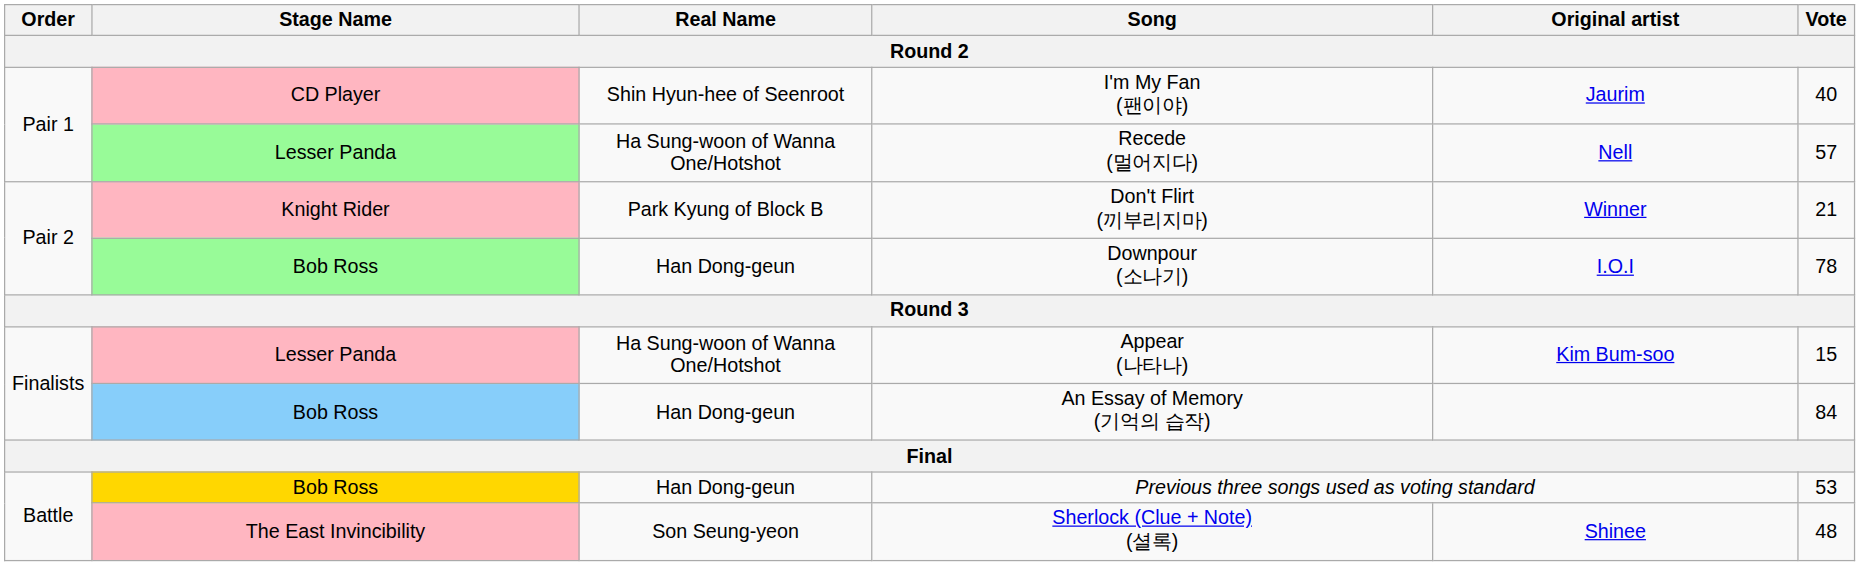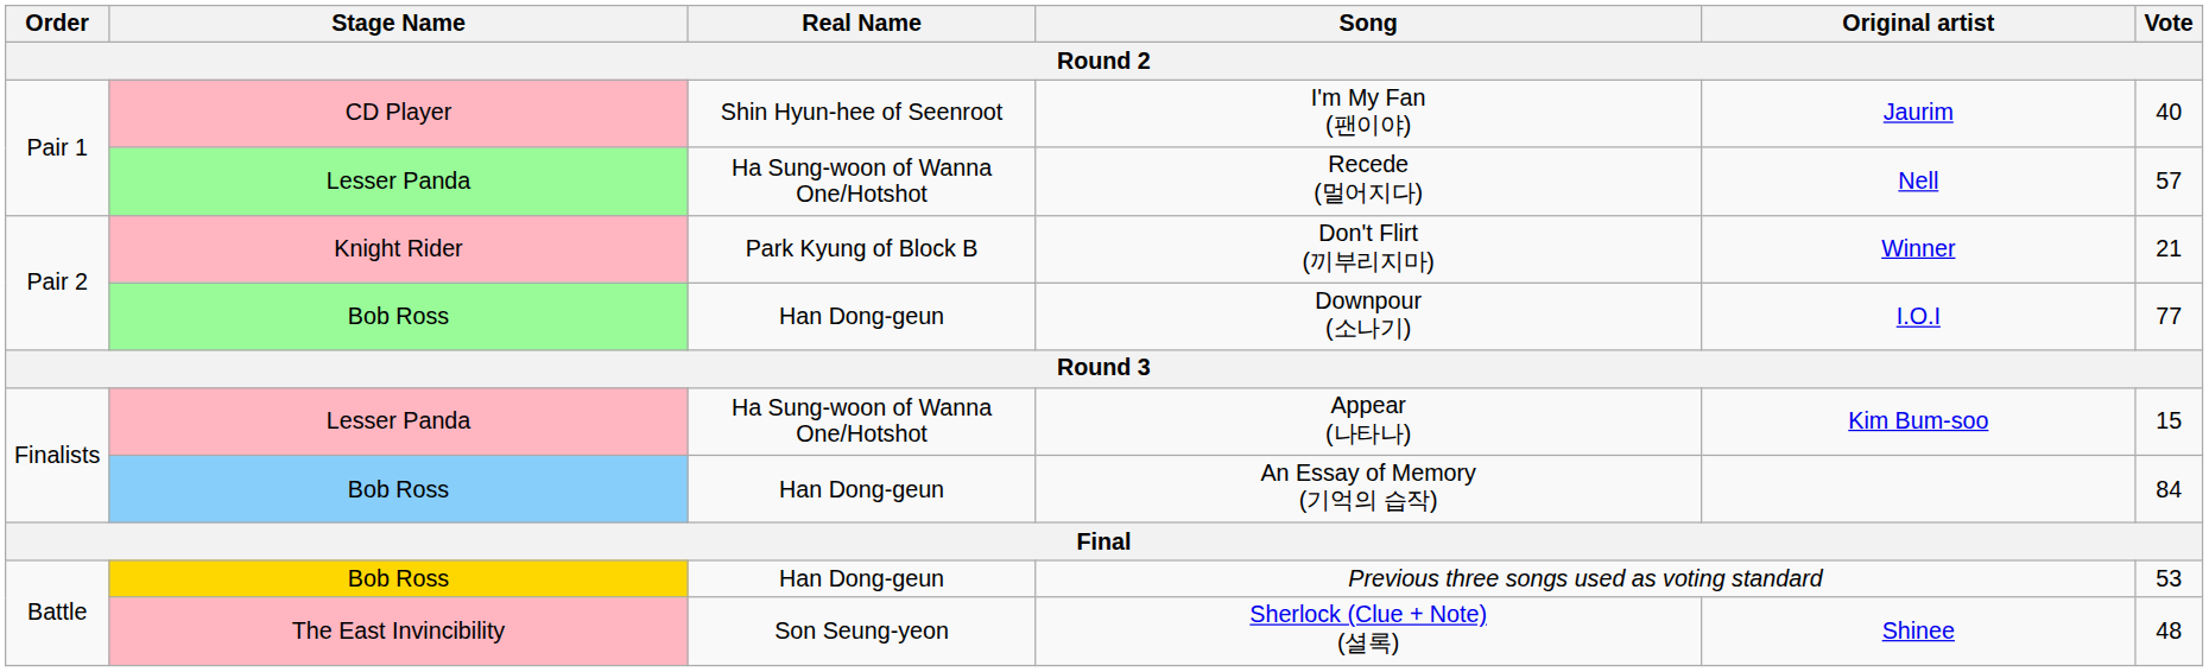Downpour (소나기) | Vote: 78 -> 77
